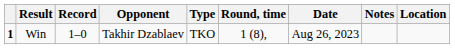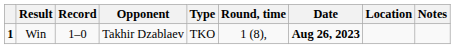columns swapped: Location <-> Notes
Win | Date: normal -> bold
